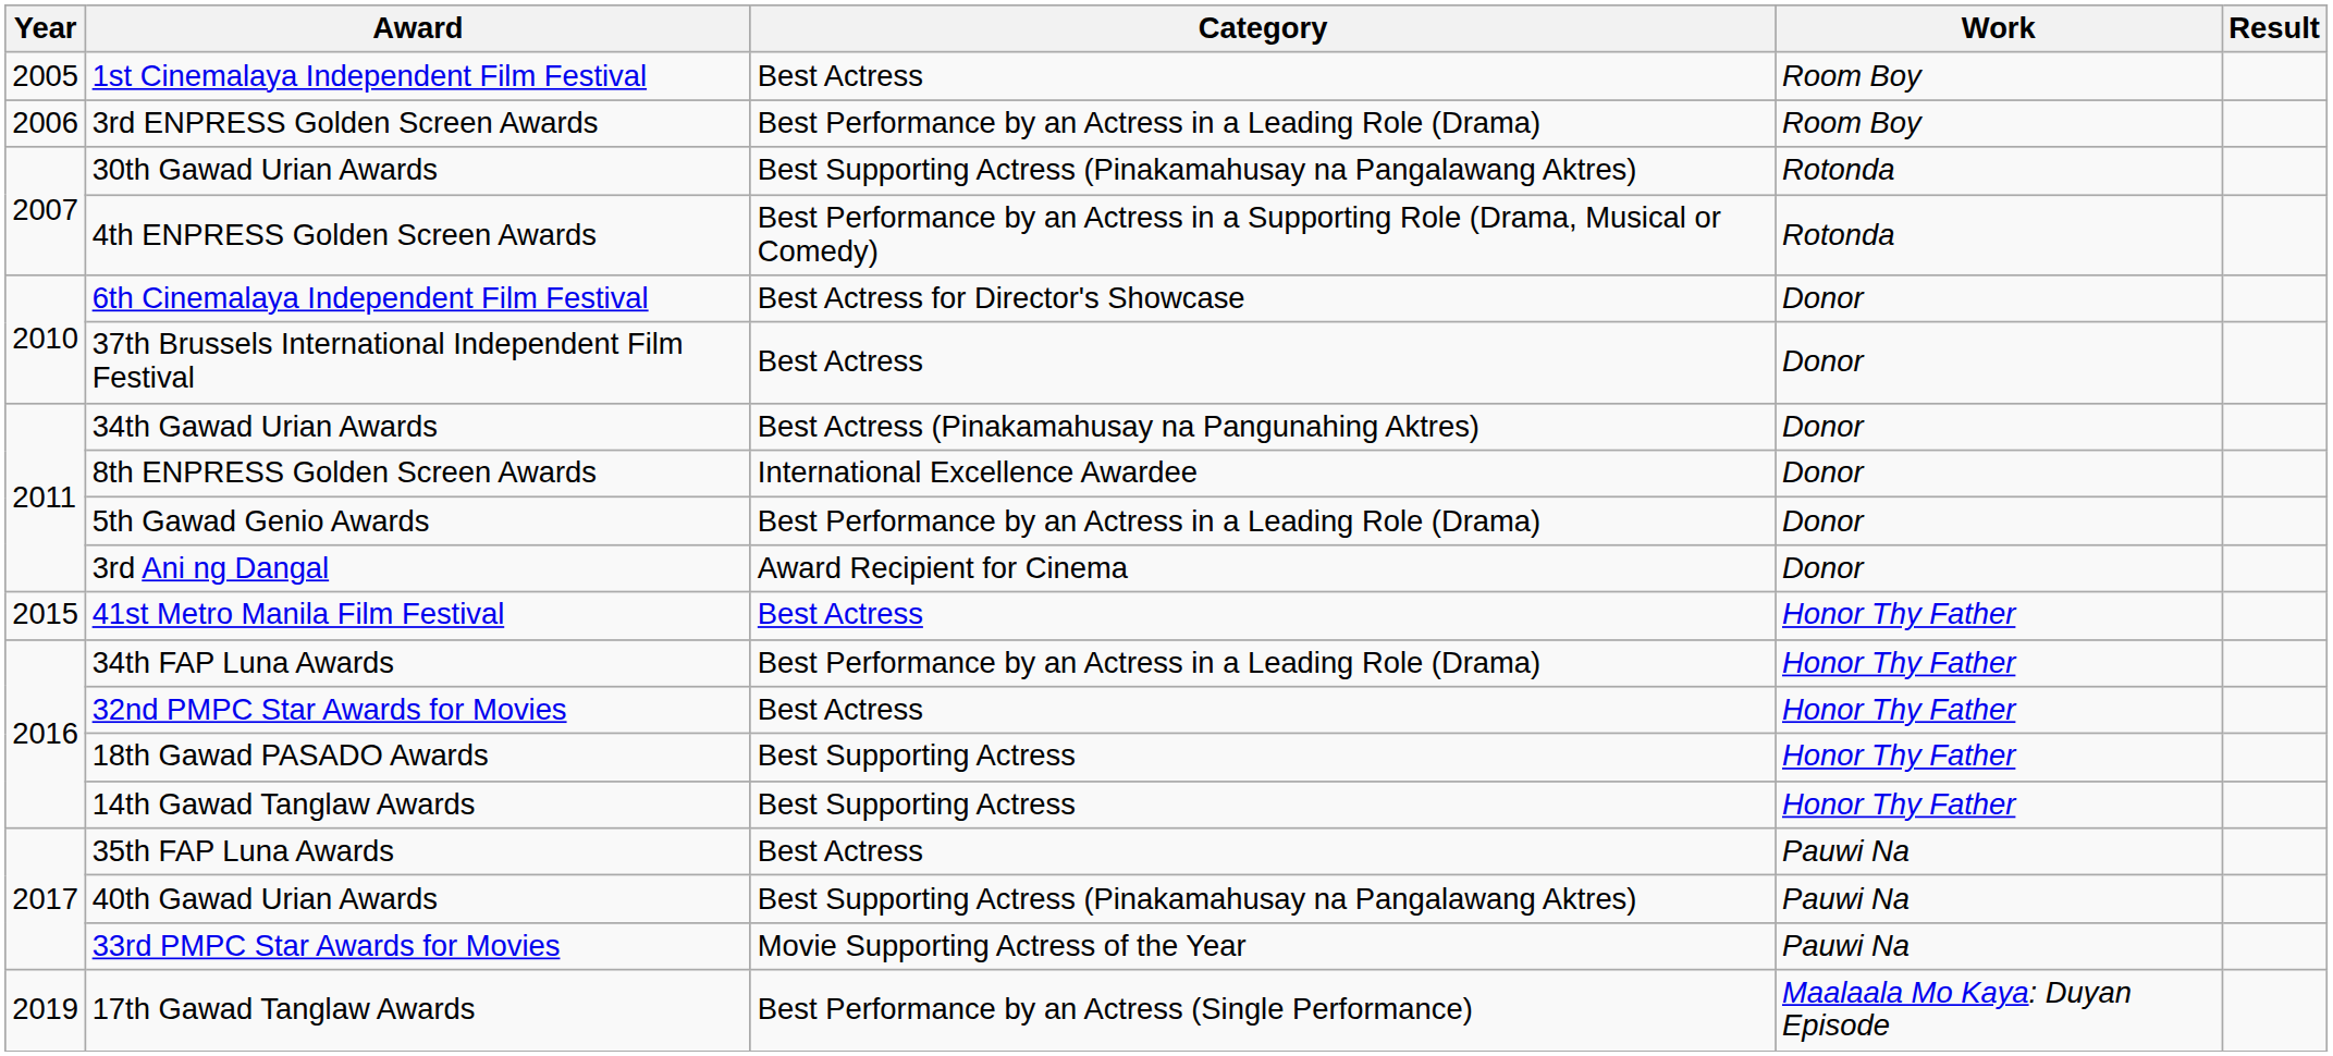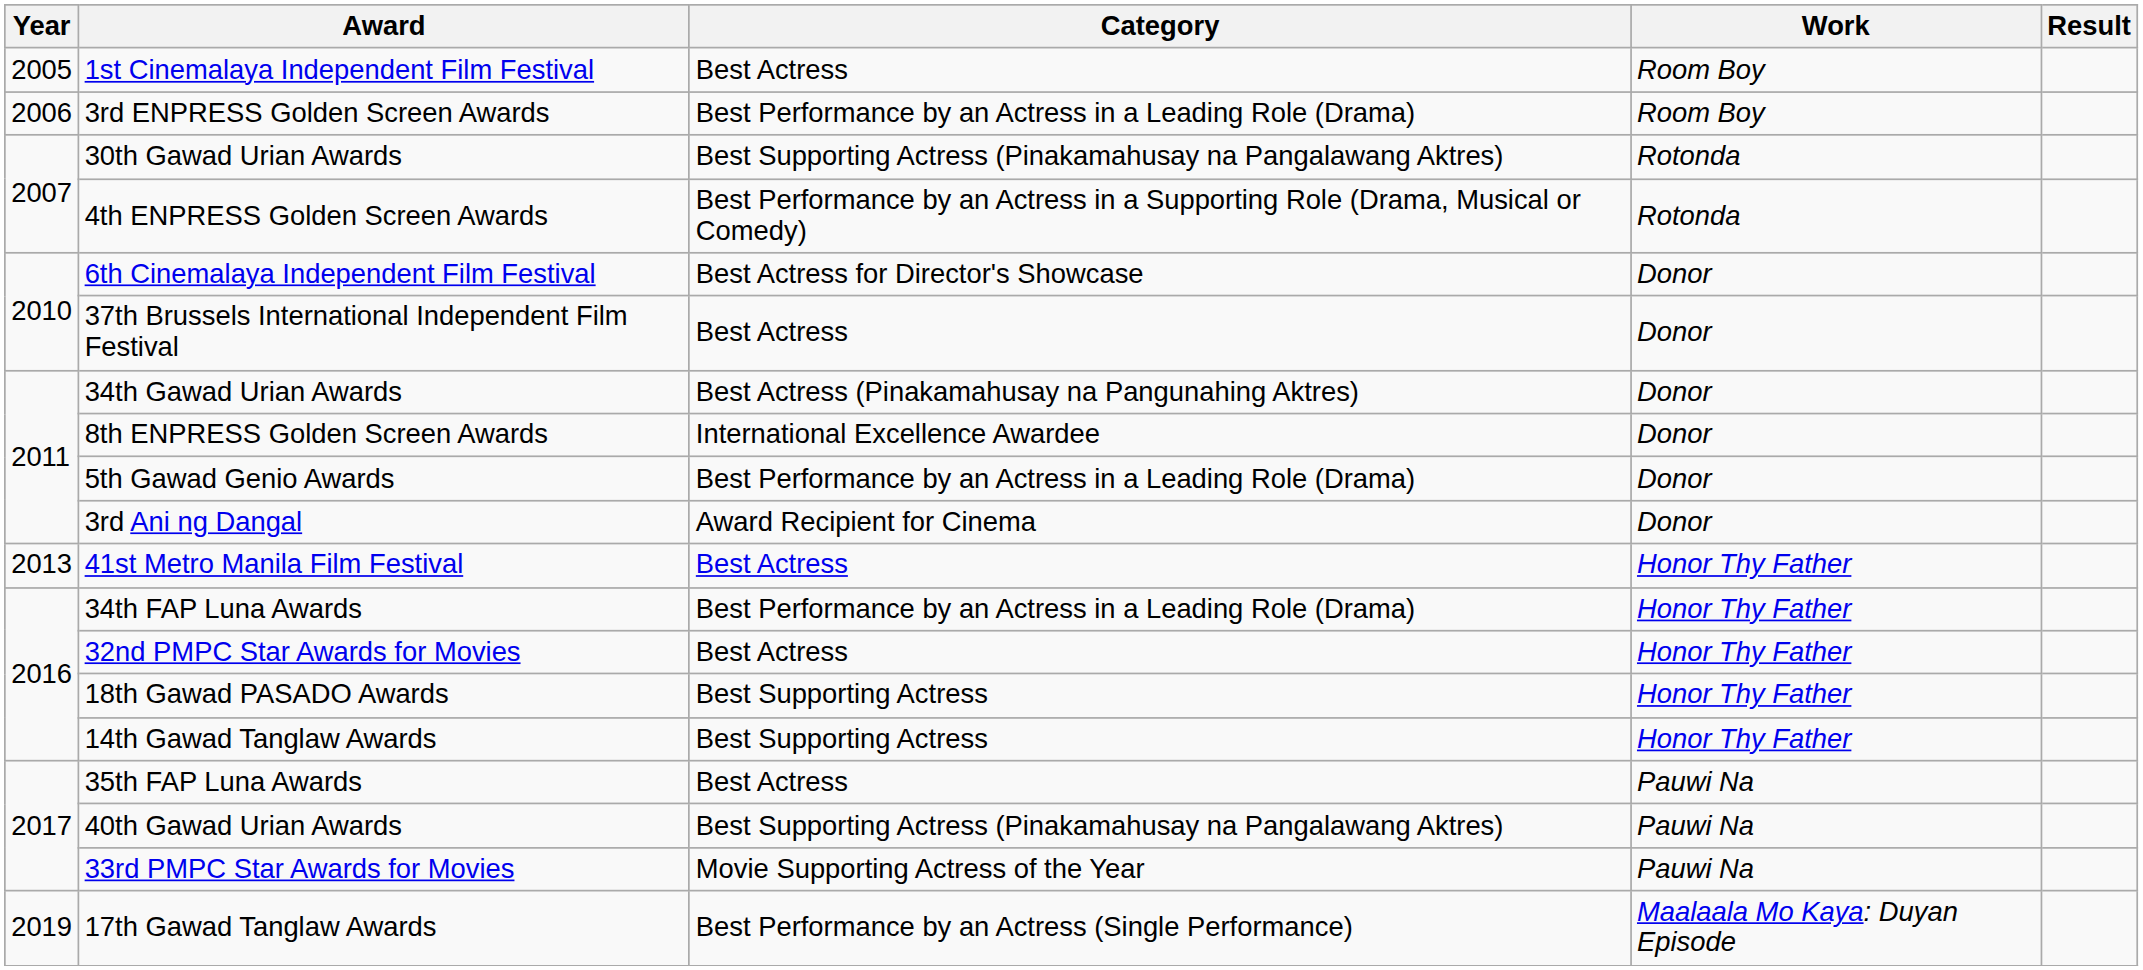41st Metro Manila Film Festival | Year: 2015 -> 2013
